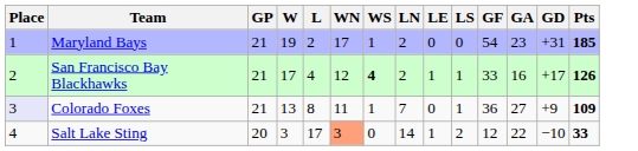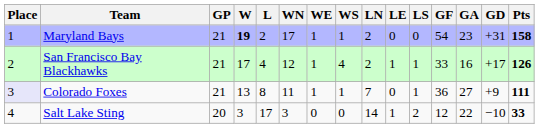+ column: WE | 1 | 1 | 1 | 0
Maryland Bays | W: normal -> bold
Maryland Bays | Pts: 185 -> 158
San Francisco Bay Blackhawks | WS: bold -> normal
Colorado Foxes | Pts: 109 -> 111
Salt Lake Sting | WN: lightsalmon background -> no background
